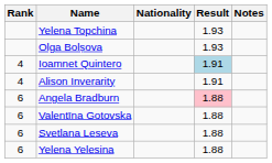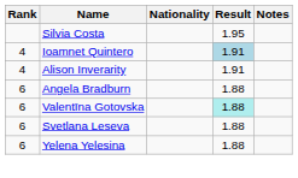+ row: Silvia Costa | 1.95
- row: Yelena Topchina | 1.93
- row: Olga Bolșova | 1.93
Angela Bradburn | Result: pink background -> no background
Valentīna Gotovska | Result: no background -> paleturquoise background
